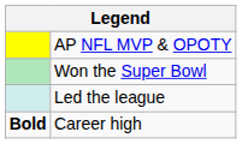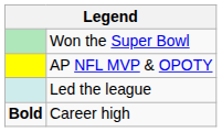rows swapped: AP NFL MVP & OPOTY <-> Won the Super Bowl
